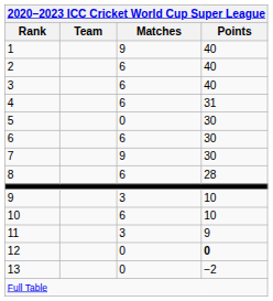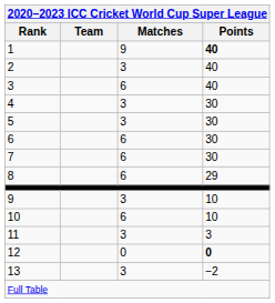1 | Points: normal -> bold
2 | Matches: 6 -> 3
4 | Matches: 6 -> 3
4 | Points: 31 -> 30
5 | Matches: 0 -> 3
7 | Matches: 9 -> 6
8 | Points: 28 -> 29
11 | Points: 9 -> 3
13 | Matches: 0 -> 3
